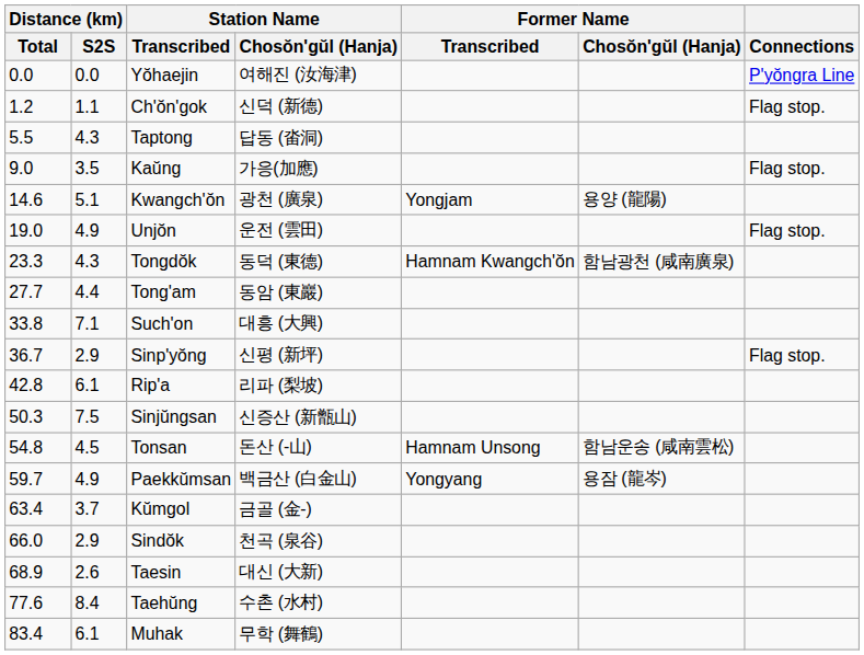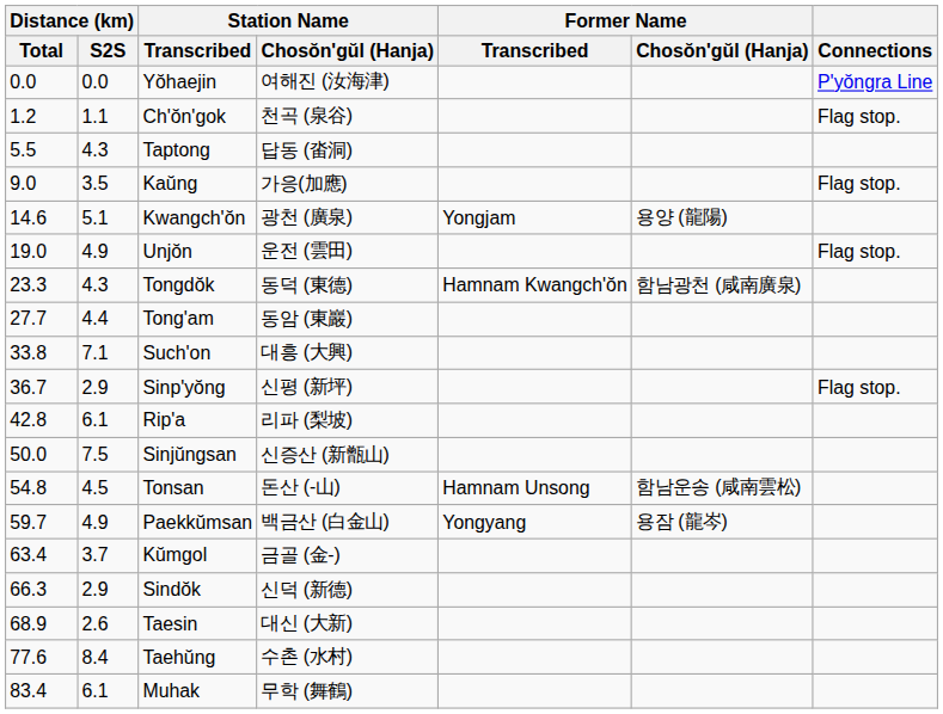Ch'ŏn'gok | Station Name / Chosŏn'gŭl (Hanja): 신덕 (新德) -> 천곡 (泉谷)
Sinjŭngsan | Distance (km) / Total: 50.3 -> 50.0
Sindŏk | Distance (km) / Total: 66.0 -> 66.3
Sindŏk | Station Name / Chosŏn'gŭl (Hanja): 천곡 (泉谷) -> 신덕 (新德)
